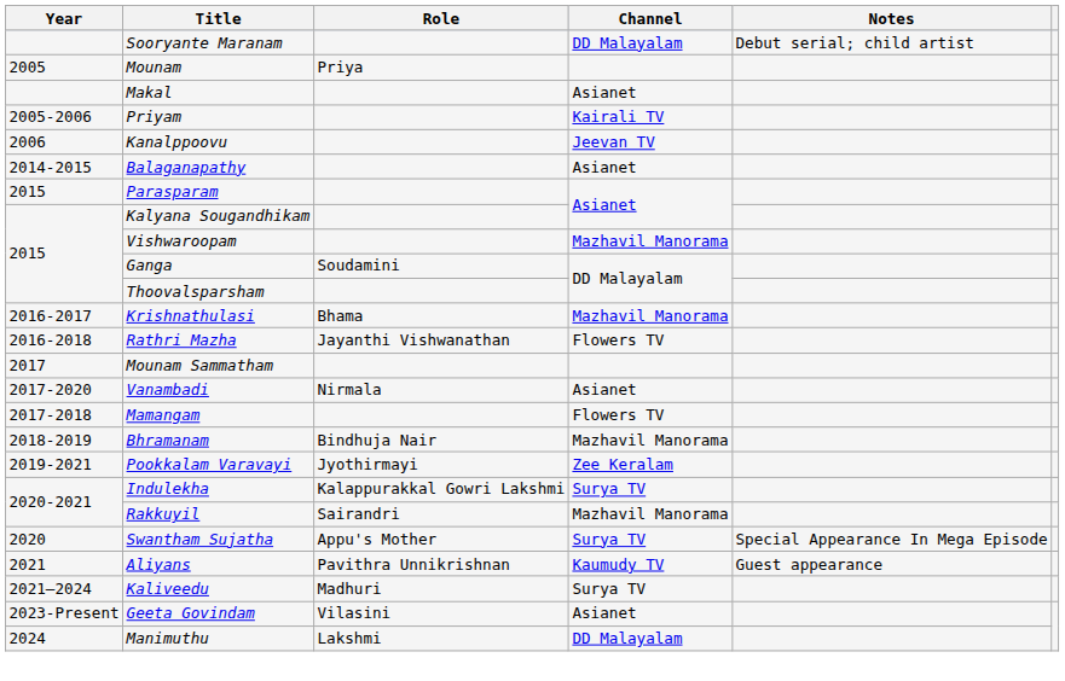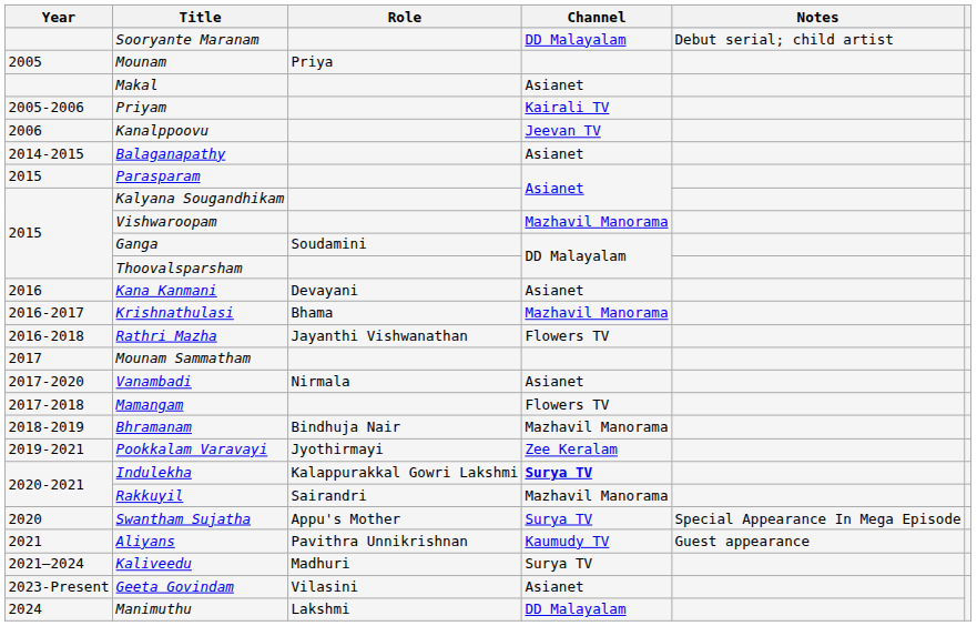+ row: 2016 | Kana Kanmani | Devayani | Asianet
Indulekha | Channel: normal -> bold
